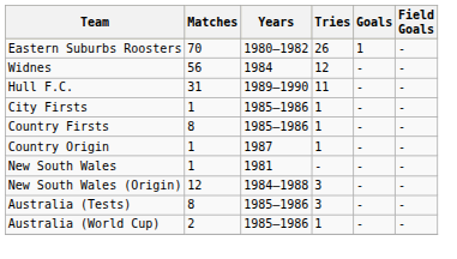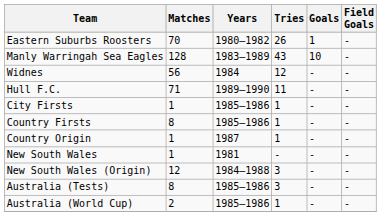+ row: Manly Warringah Sea Eagles | 128 | 1983–1989 | 43 | 10 | -
Hull F.C. | Matches: 31 -> 71
